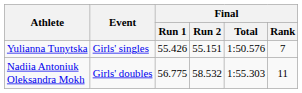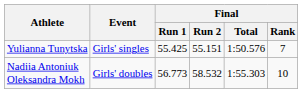Yulianna Tunytska | Final / Run 1: 55.426 -> 55.425
Nadiia Antoniuk Oleksandra Mokh | Final / Run 1: 56.775 -> 56.773
Nadiia Antoniuk Oleksandra Mokh | Final / Rank: 11 -> 10
